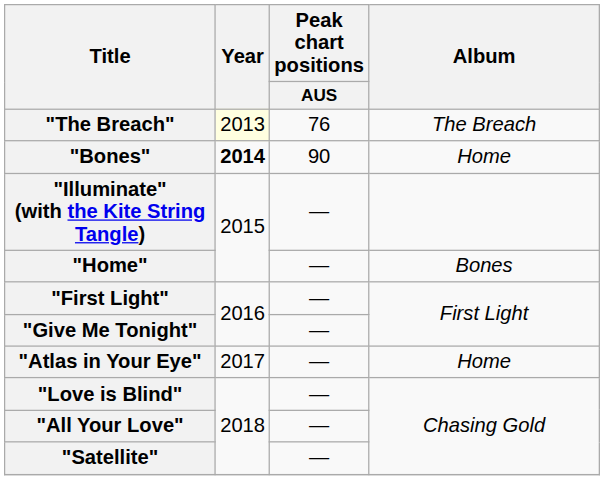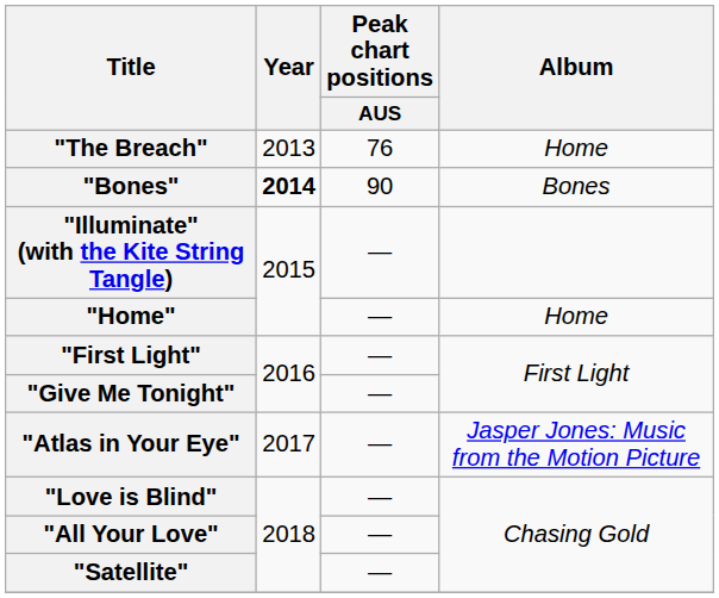"The Breach" | Year: lightyellow background -> no background
"The Breach" | Album: The Breach -> Home
"Bones" | Album: Home -> Bones
"Home" | Album: Bones -> Home
"Atlas in Your Eye" | Album: Home -> Jasper Jones: Music from the Motion Picture
